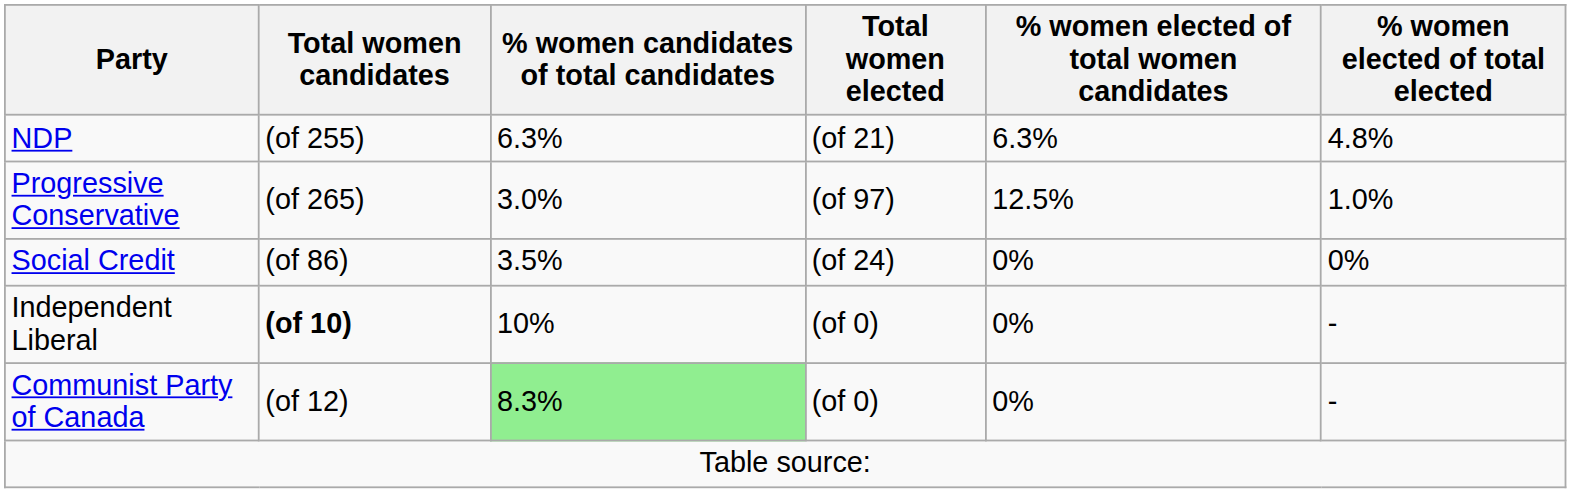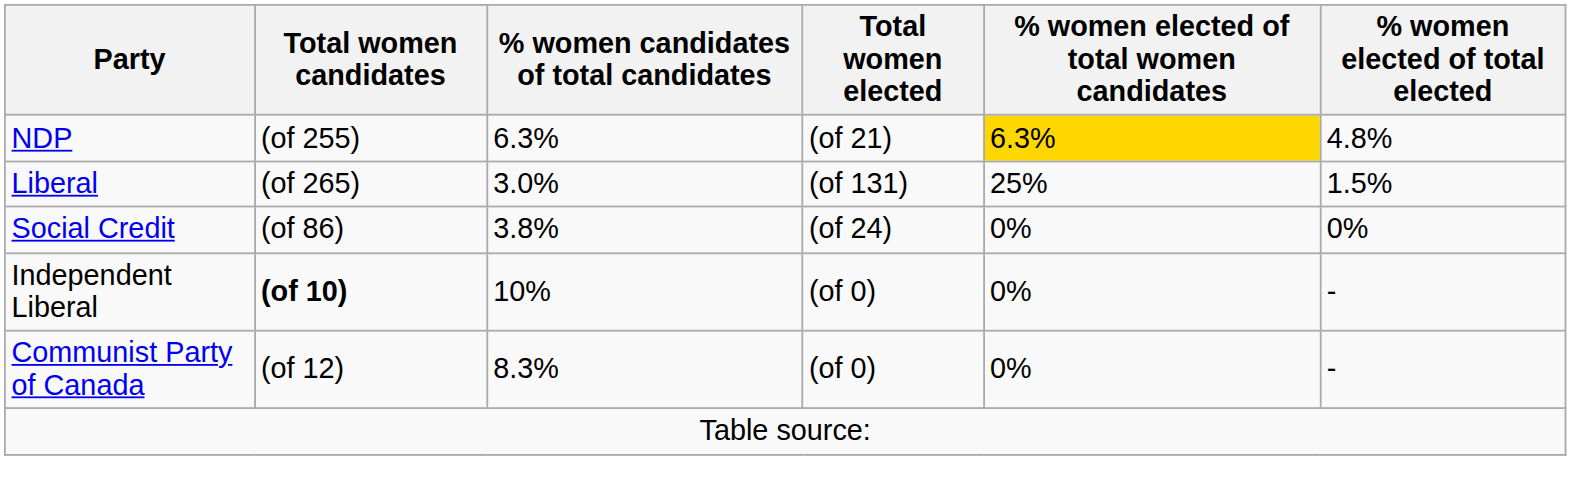NDP | % women elected of total women candidates: no background -> gold background
+ row: Liberal | (of 265) | 3.0% | (of 131) | 25% | 1.5%
- row: Progressive Conservative | (of 265) | 3.0% | (of 97) | 12.5% | 1.0%
Social Credit | % women candidates of total candidates: 3.5% -> 3.8%
Communist Party of Canada | % women candidates of total candidates: lightgreen background -> no background
